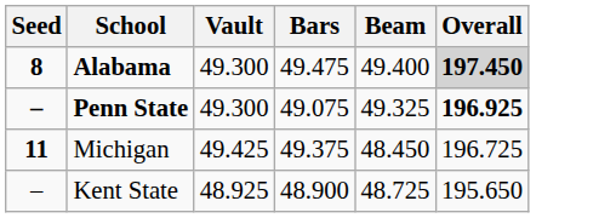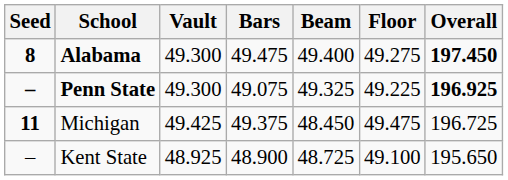+ column: Floor | 49.275 | 49.225 | 49.475 | 49.100
Alabama | Overall: lightgrey background -> no background
